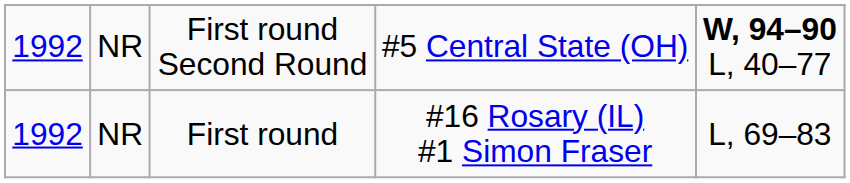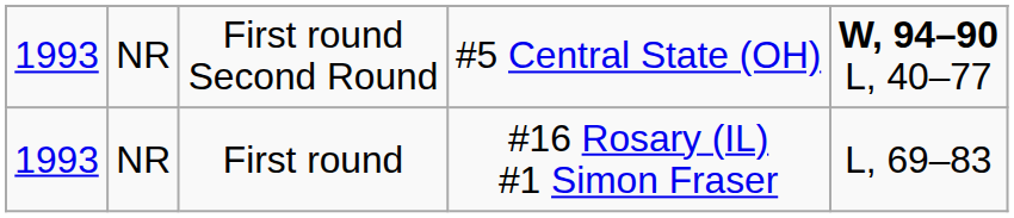First round Second Round | column 1: 1992 -> 1993
First round | column 1: 1992 -> 1993
